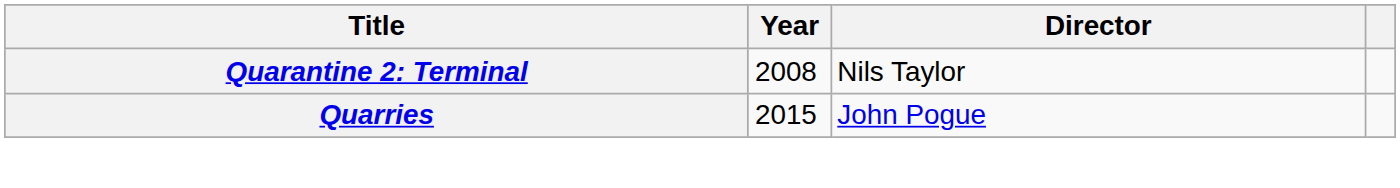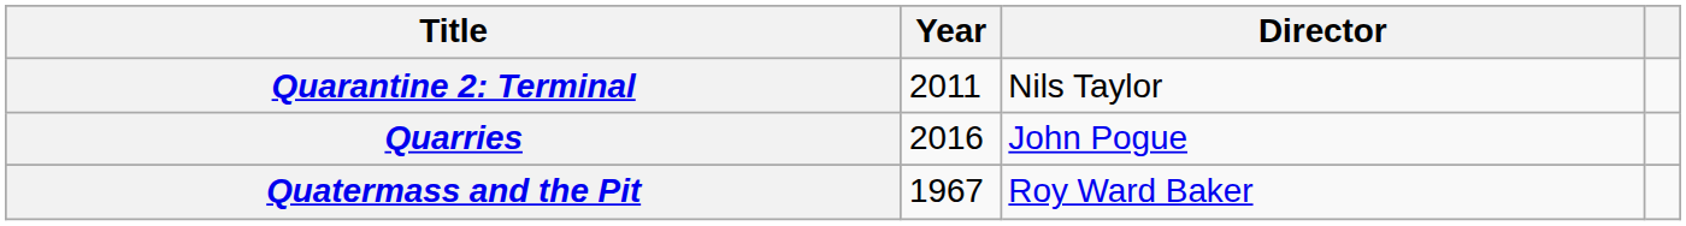Quarantine 2: Terminal | Year: 2008 -> 2011
Quarries | Year: 2015 -> 2016
+ row: Quatermass and the Pit | 1967 | Roy Ward Baker
